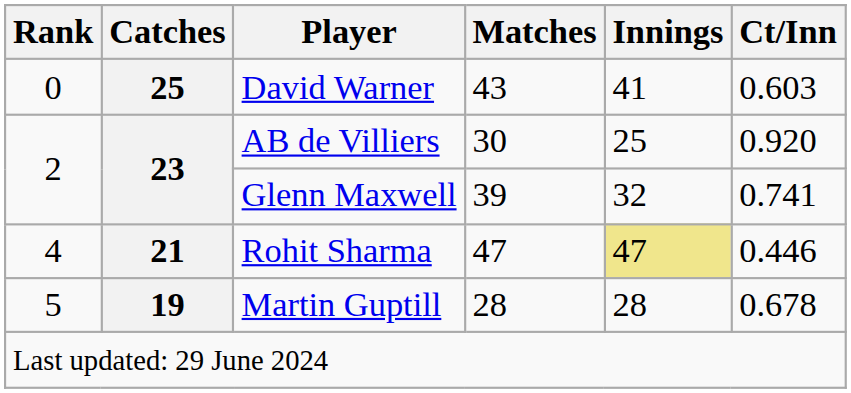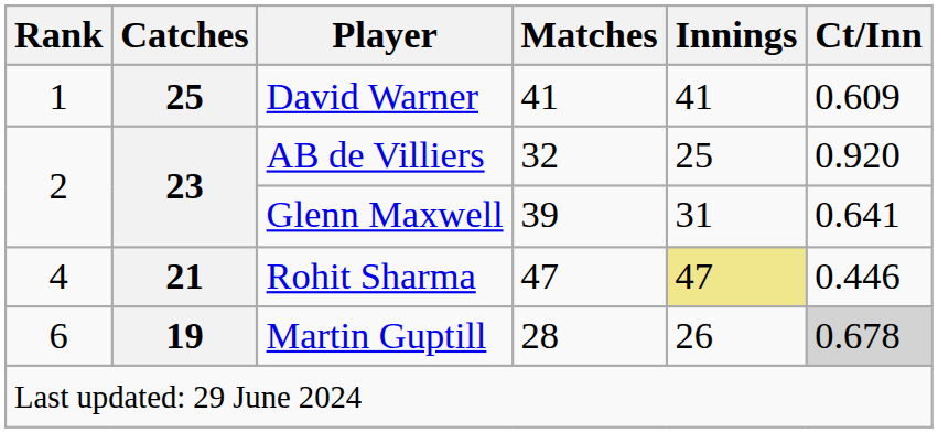David Warner | Rank: 0 -> 1
David Warner | Matches: 43 -> 41
David Warner | Ct/Inn: 0.603 -> 0.609
AB de Villiers | Matches: 30 -> 32
Glenn Maxwell | Innings: 32 -> 31
Glenn Maxwell | Ct/Inn: 0.741 -> 0.641
Martin Guptill | Rank: 5 -> 6
Martin Guptill | Innings: 28 -> 26
Martin Guptill | Ct/Inn: no background -> lightgrey background
